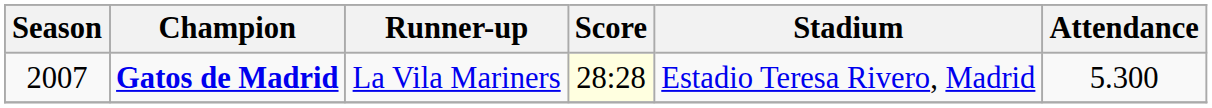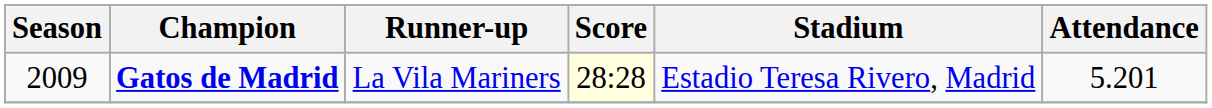Gatos de Madrid | Season: 2007 -> 2009
Gatos de Madrid | Attendance: 5.300 -> 5.201
